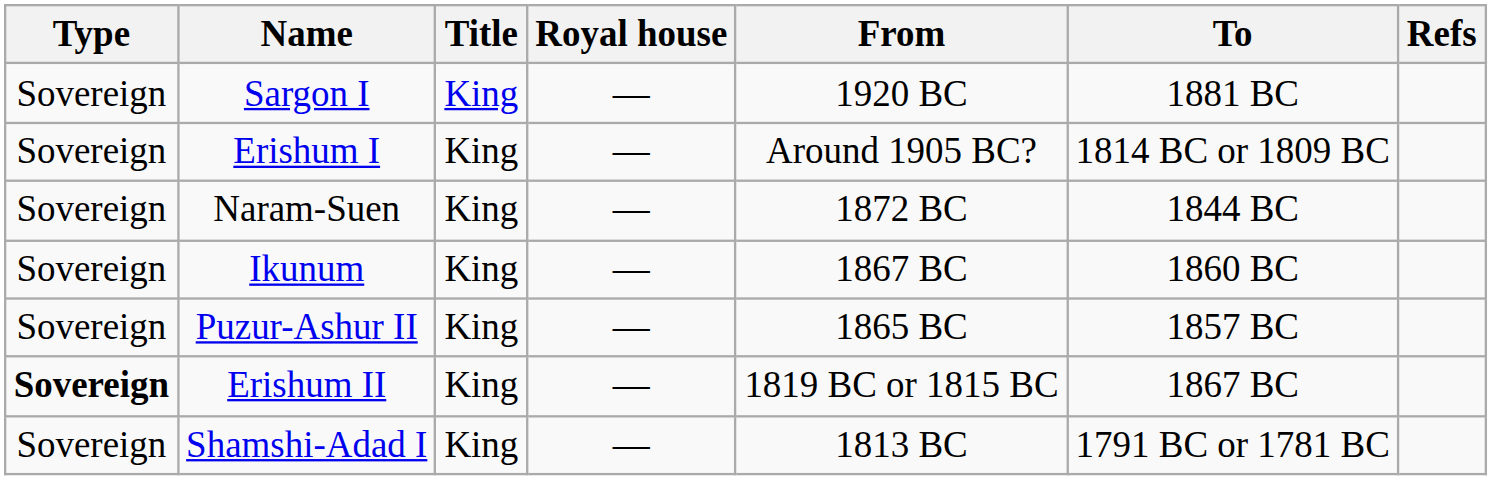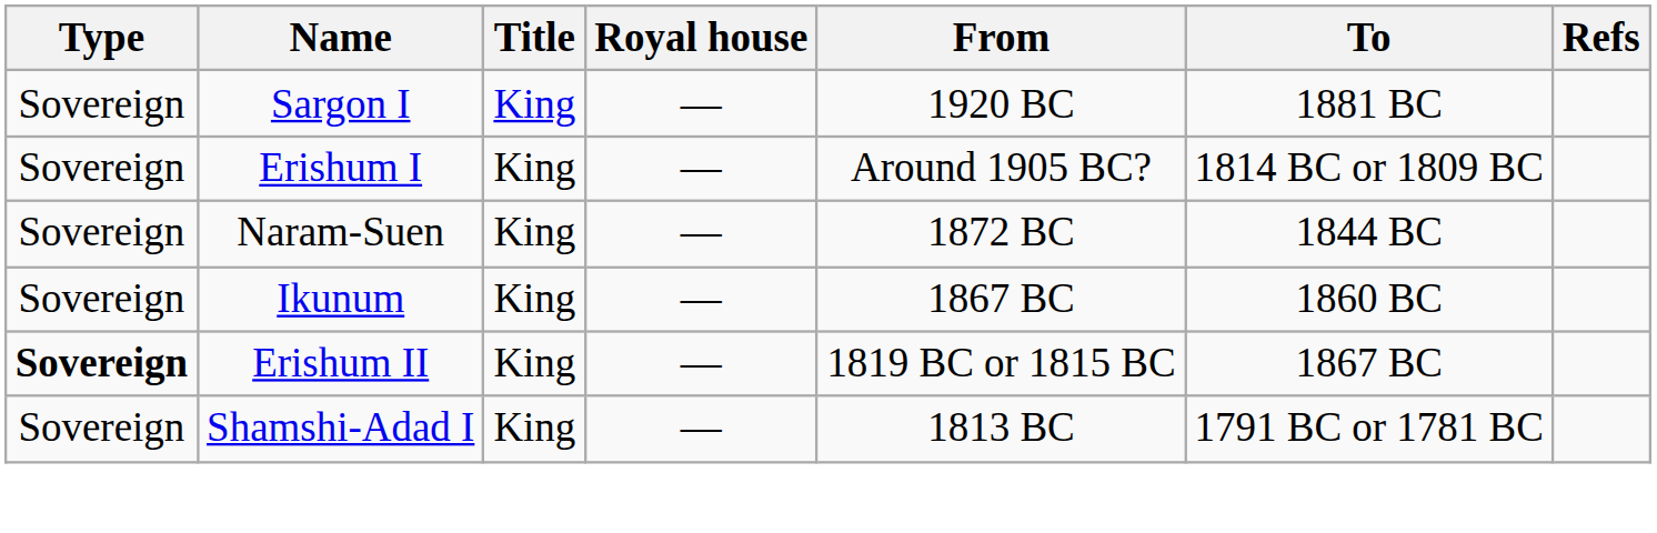- row: Sovereign | Puzur-Ashur II | King | — | 1865 BC | 1857 BC
